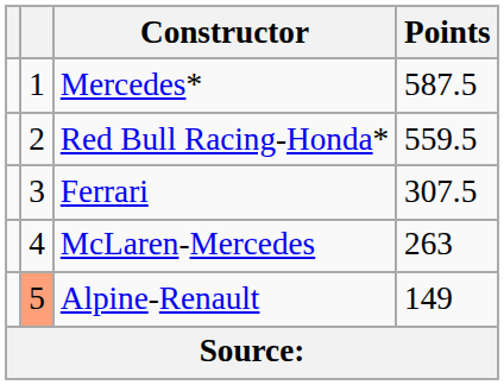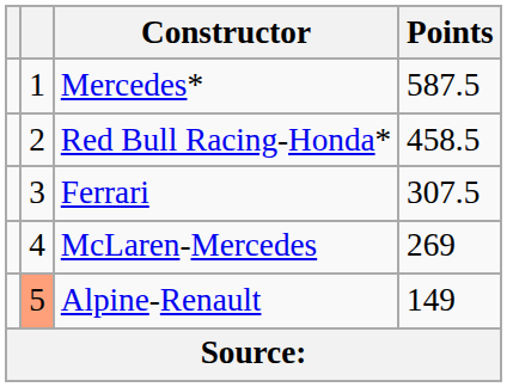Red Bull Racing-Honda* | Points: 559.5 -> 458.5
McLaren-Mercedes | Points: 263 -> 269
